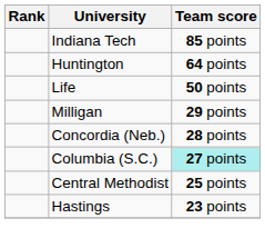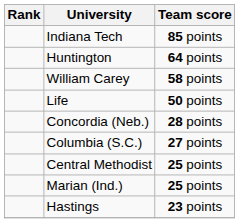+ row: William Carey | 58 points
- row: Milligan | 29 points
Columbia (S.C.) | Team score: paleturquoise background -> no background
+ row: Marian (Ind.) | 25 points
